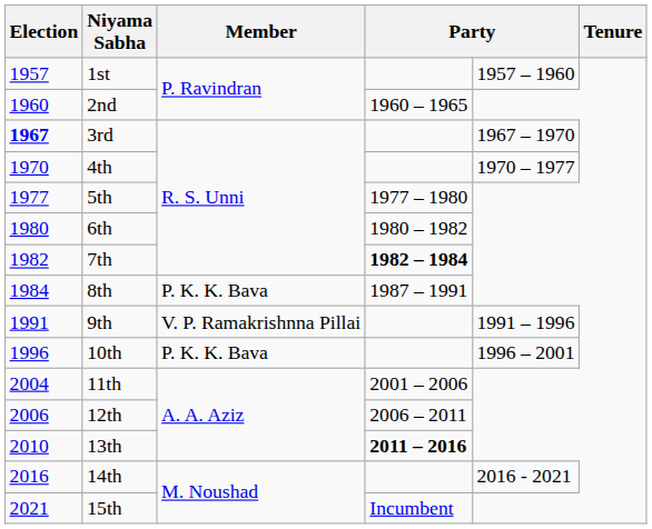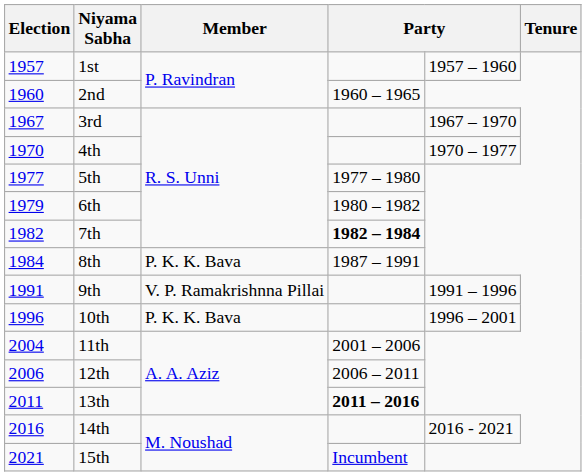3rd | Election: bold -> normal
6th | Election: 1980 -> 1979
13th | Election: 2010 -> 2011
